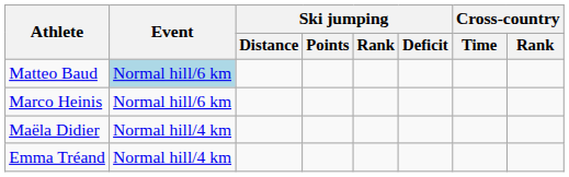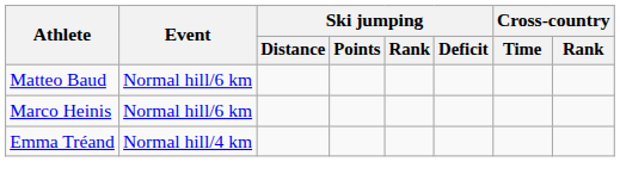Matteo Baud | Event: lightblue background -> no background
- row: Maëla Didier | Normal hill/4 km
